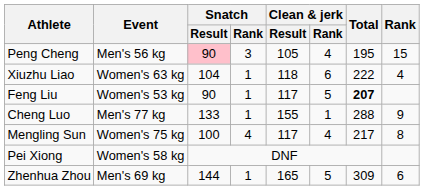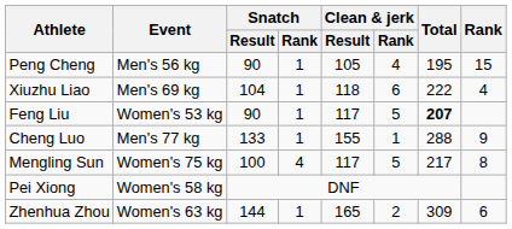Peng Cheng | Snatch / Result: pink background -> no background
Peng Cheng | Snatch / Rank: 3 -> 1
Xiuzhu Liao | Event: Women's 63 kg -> Men's 69 kg
Mengling Sun | Clean & jerk / Rank: 4 -> 5
Zhenhua Zhou | Event: Men's 69 kg -> Women's 63 kg
Zhenhua Zhou | Clean & jerk / Rank: 5 -> 2
